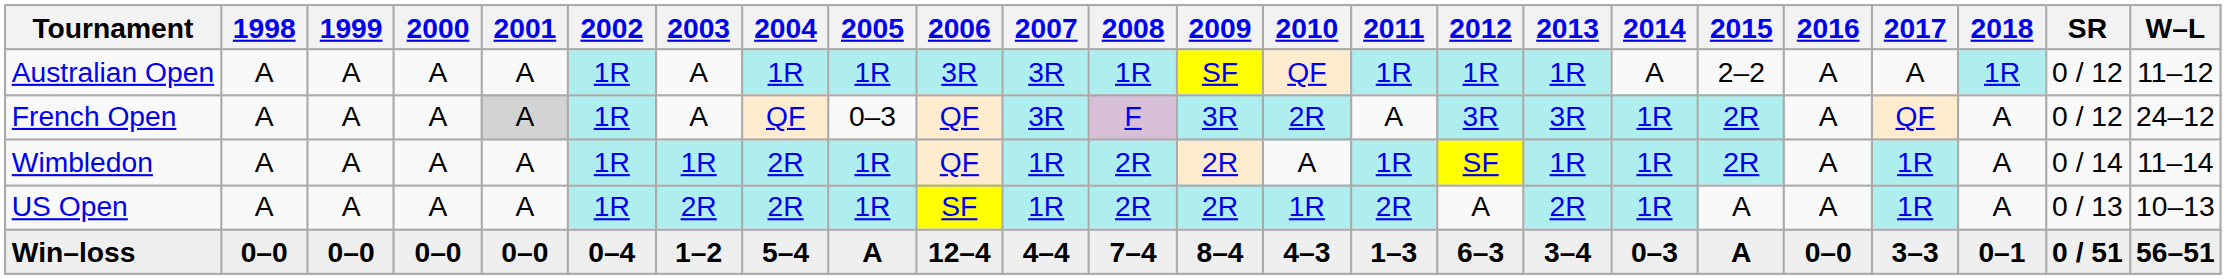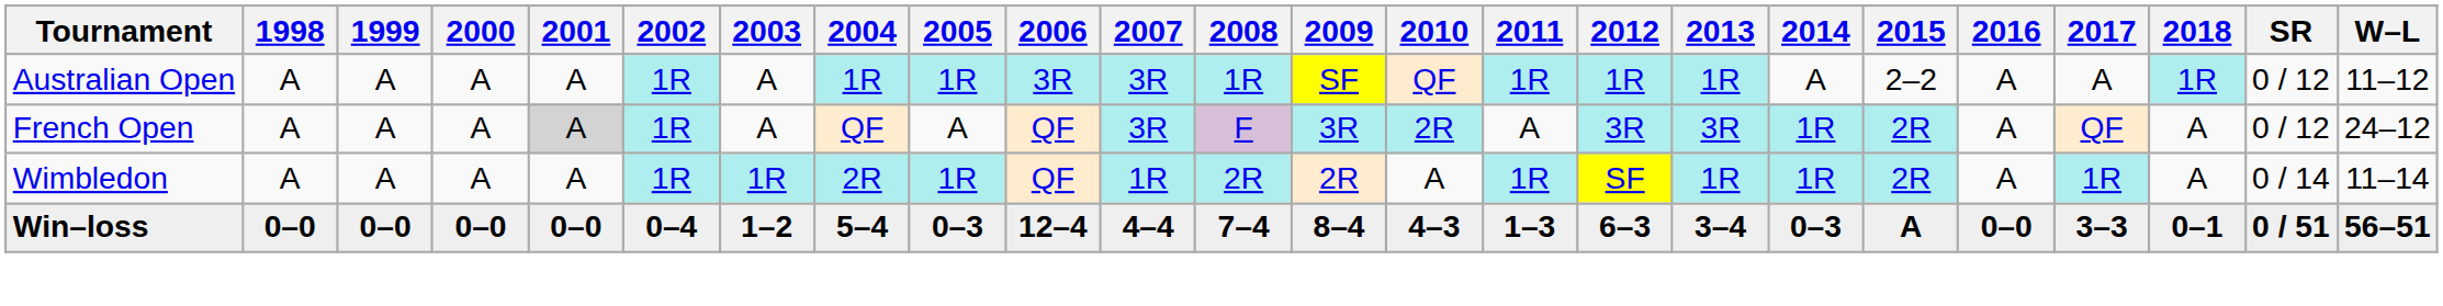French Open | 2005: 0–3 -> A
- row: US Open | A | A | A | A | 1R | 2R | 2R | 1R | SF | 1R | 2R | 2R | 1R | 2R | A | 2R | 1R | A | A | 1R | A | 0 / 13 | 10–13
Win–loss | 2005: A -> 0–3
